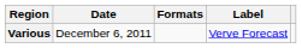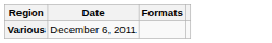- column: Label | Verve Forecast
